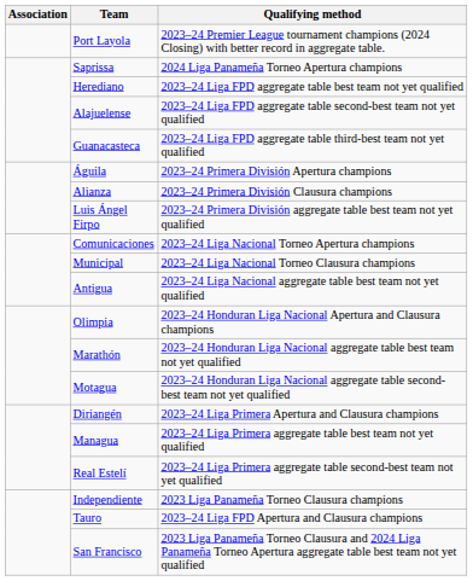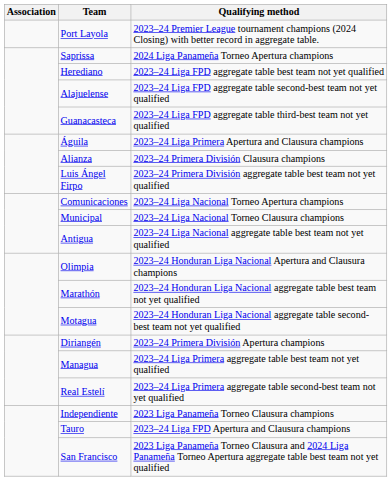Águila | Qualifying method: 2023–24 Primera División Apertura champions -> 2023–24 Liga Primera Apertura and Clausura champions
Diriangén | Qualifying method: 2023–24 Liga Primera Apertura and Clausura champions -> 2023–24 Primera División Apertura champions
